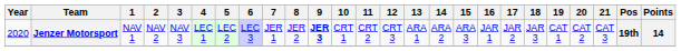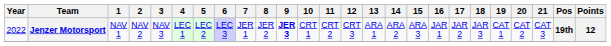Jenzer Motorsport | Year: 2020 -> 2022
Jenzer Motorsport | Points: 14 -> 12
